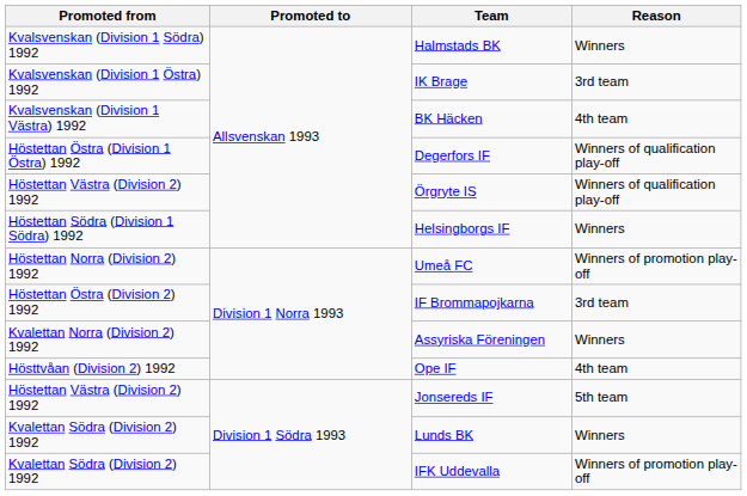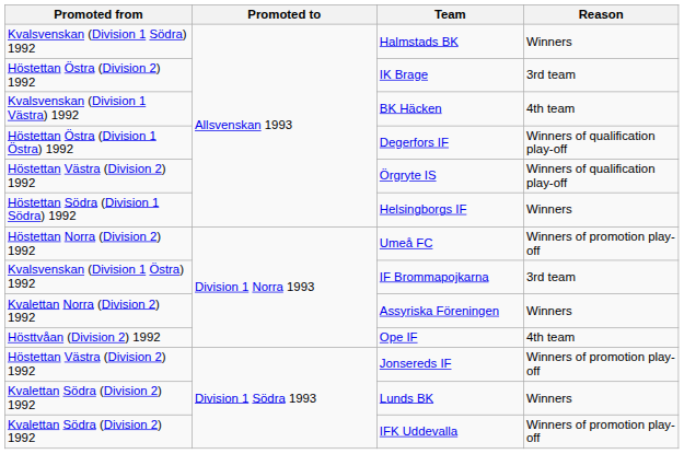IK Brage | Promoted from: Kvalsvenskan (Division 1 Östra) 1992 -> Höstettan Östra (Division 2) 1992
IF Brommapojkarna | Promoted from: Höstettan Östra (Division 2) 1992 -> Kvalsvenskan (Division 1 Östra) 1992
Jonsereds IF | Reason: 5th team -> Winners of promotion play-off
